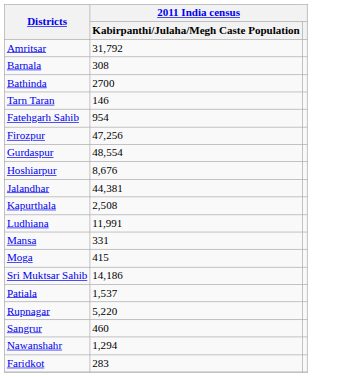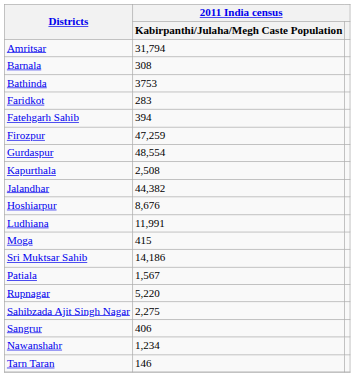Amritsar | 2011 India census / Kabirpanthi/Julaha/Megh Caste Population: 31,792 -> 31,794
Bathinda | 2011 India census / Kabirpanthi/Julaha/Megh Caste Population: 2700 -> 3753
rows swapped: Faridkot <-> Tarn Taran
Fatehgarh Sahib | 2011 India census / Kabirpanthi/Julaha/Megh Caste Population: 954 -> 394
Firozpur | 2011 India census / Kabirpanthi/Julaha/Megh Caste Population: 47,256 -> 47,259
rows swapped: Hoshiarpur <-> Kapurthala
Jalandhar | 2011 India census / Kabirpanthi/Julaha/Megh Caste Population: 44,381 -> 44,382
- row: Mansa | 331
Patiala | 2011 India census / Kabirpanthi/Julaha/Megh Caste Population: 1,537 -> 1,567
+ row: Sahibzada Ajit Singh Nagar | 2,275
Sangrur | 2011 India census / Kabirpanthi/Julaha/Megh Caste Population: 460 -> 406
Nawanshahr | 2011 India census / Kabirpanthi/Julaha/Megh Caste Population: 1,294 -> 1,234
